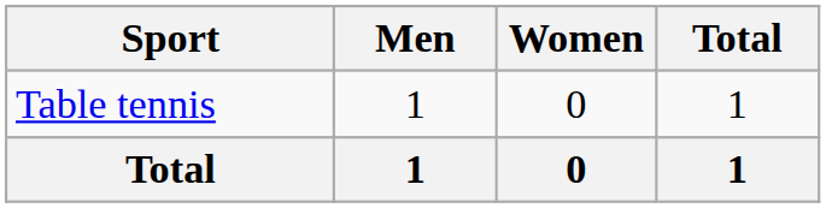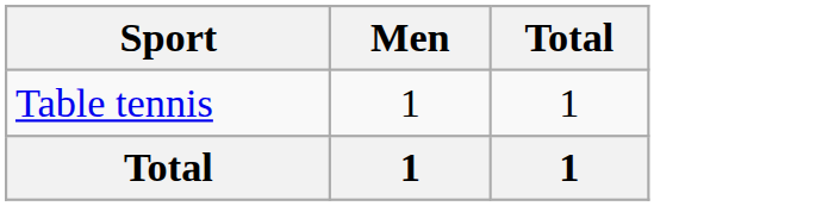- column: Women | 0 | 0
